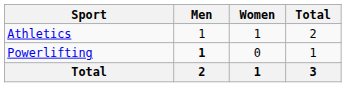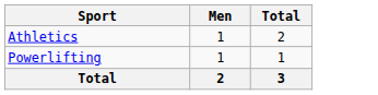- column: Women | 1 | 0 | 1
Powerlifting | Men: bold -> normal
